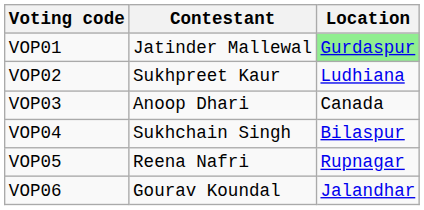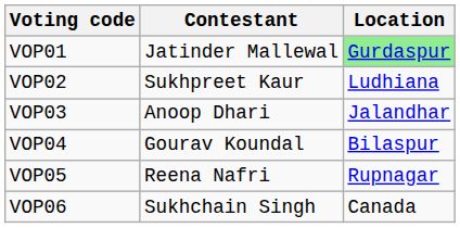VOP03 | Location: Canada -> Jalandhar
VOP04 | Contestant: Sukhchain Singh -> Gourav Koundal
VOP06 | Contestant: Gourav Koundal -> Sukhchain Singh
VOP06 | Location: Jalandhar -> Canada
